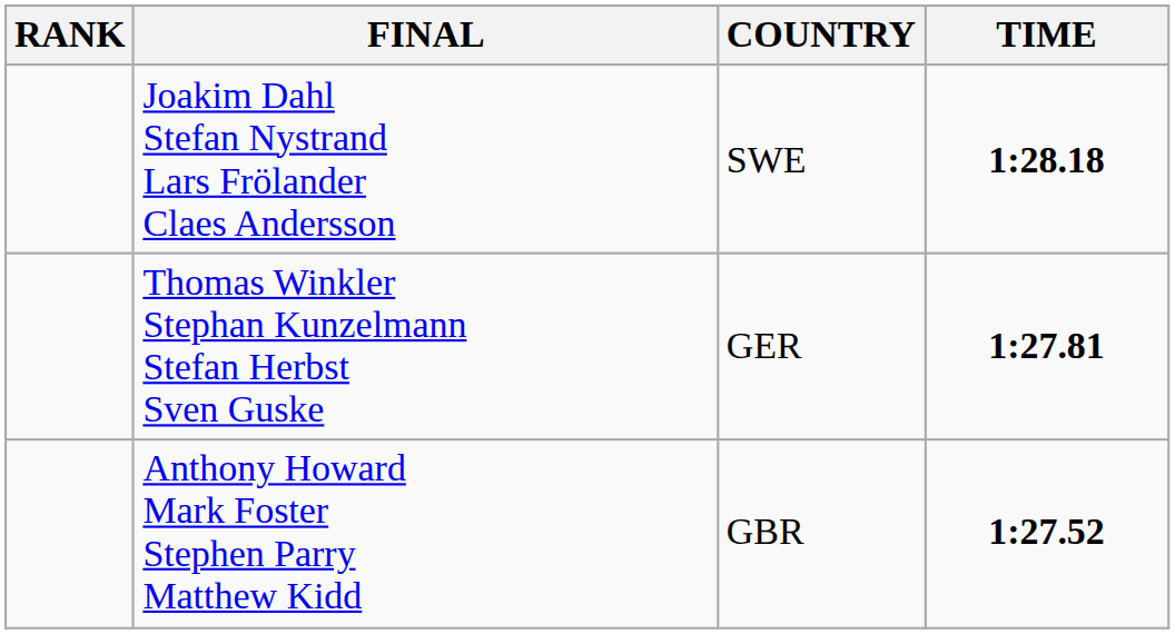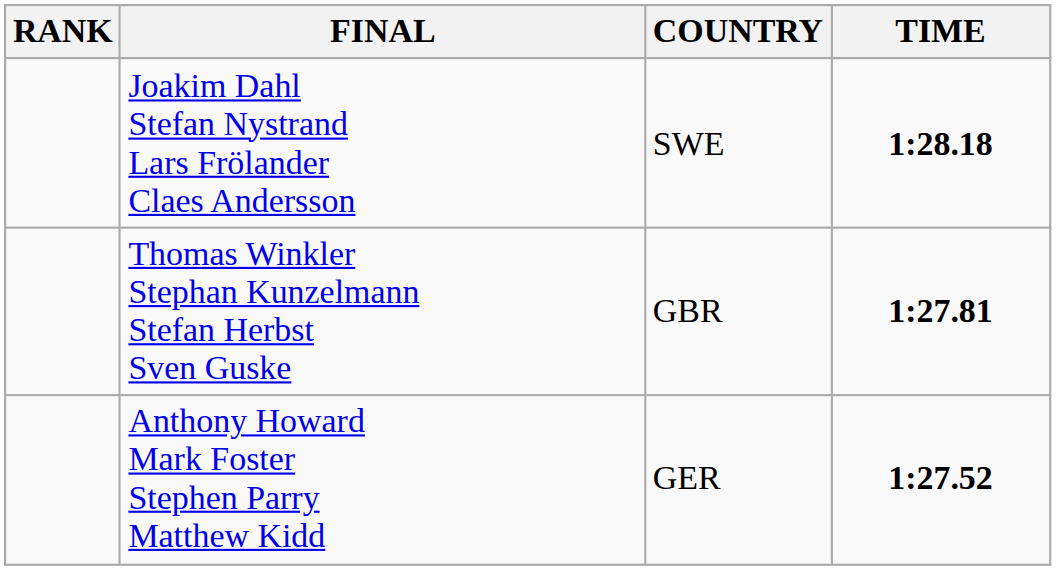Thomas Winkler Stephan Kunzelmann Stefan Herbst Sven Guske | COUNTRY: GER -> GBR
Anthony Howard Mark Foster Stephen Parry Matthew Kidd | COUNTRY: GBR -> GER
